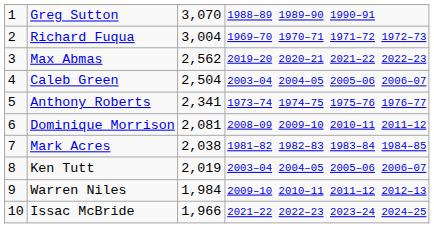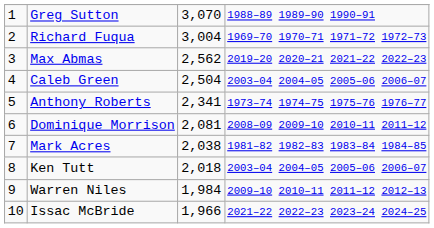Ken Tutt | column 3: 2,019 -> 2,018
